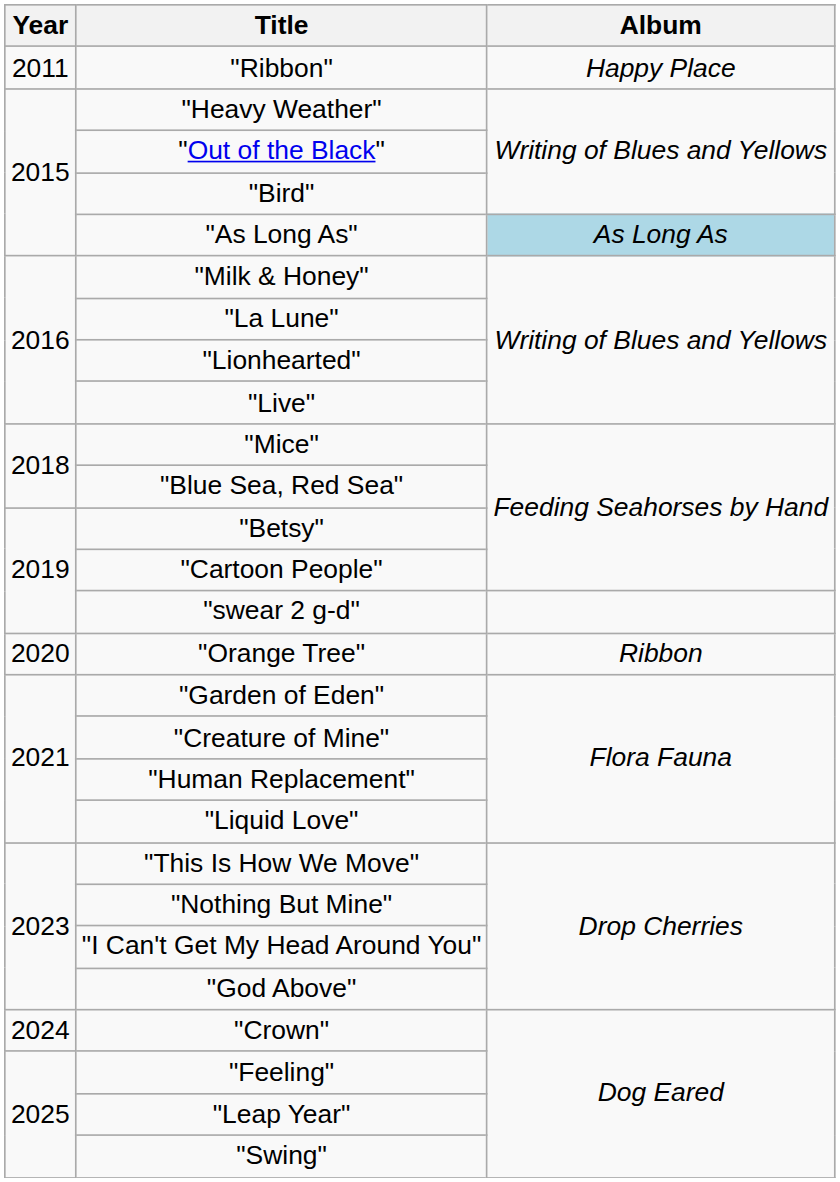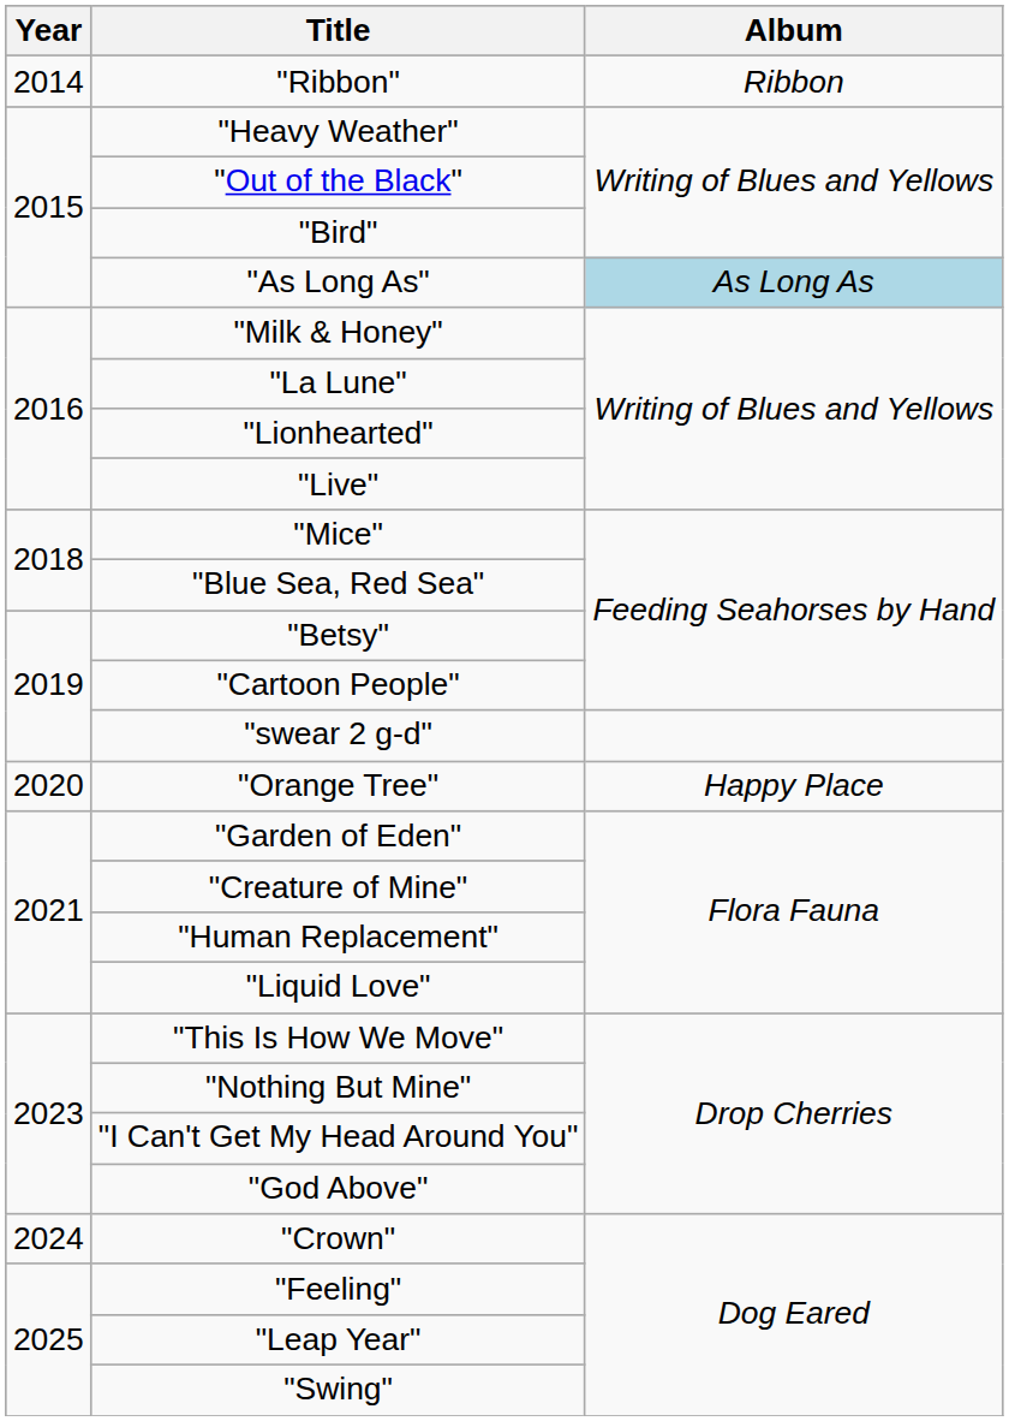"Ribbon" | Year: 2011 -> 2014
"Ribbon" | Album: Happy Place -> Ribbon
"Orange Tree" | Album: Ribbon -> Happy Place
